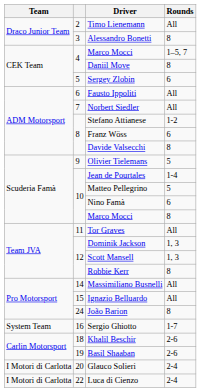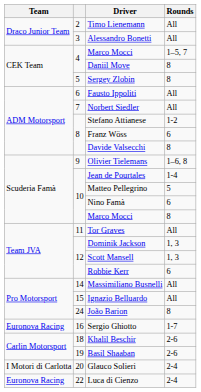Alessandro Bonetti | Rounds: 8 -> All
Sergey Zlobin | Rounds: 6 -> 8
Olivier Tielemans | Rounds: 5 -> 1–6, 8
Robbie Kerr | Rounds: 8 -> 6
Sergio Ghiotto | Team: System Team -> Euronova Racing
Luca di Cienzo | Team: I Motori di Carlotta -> Euronova Racing
